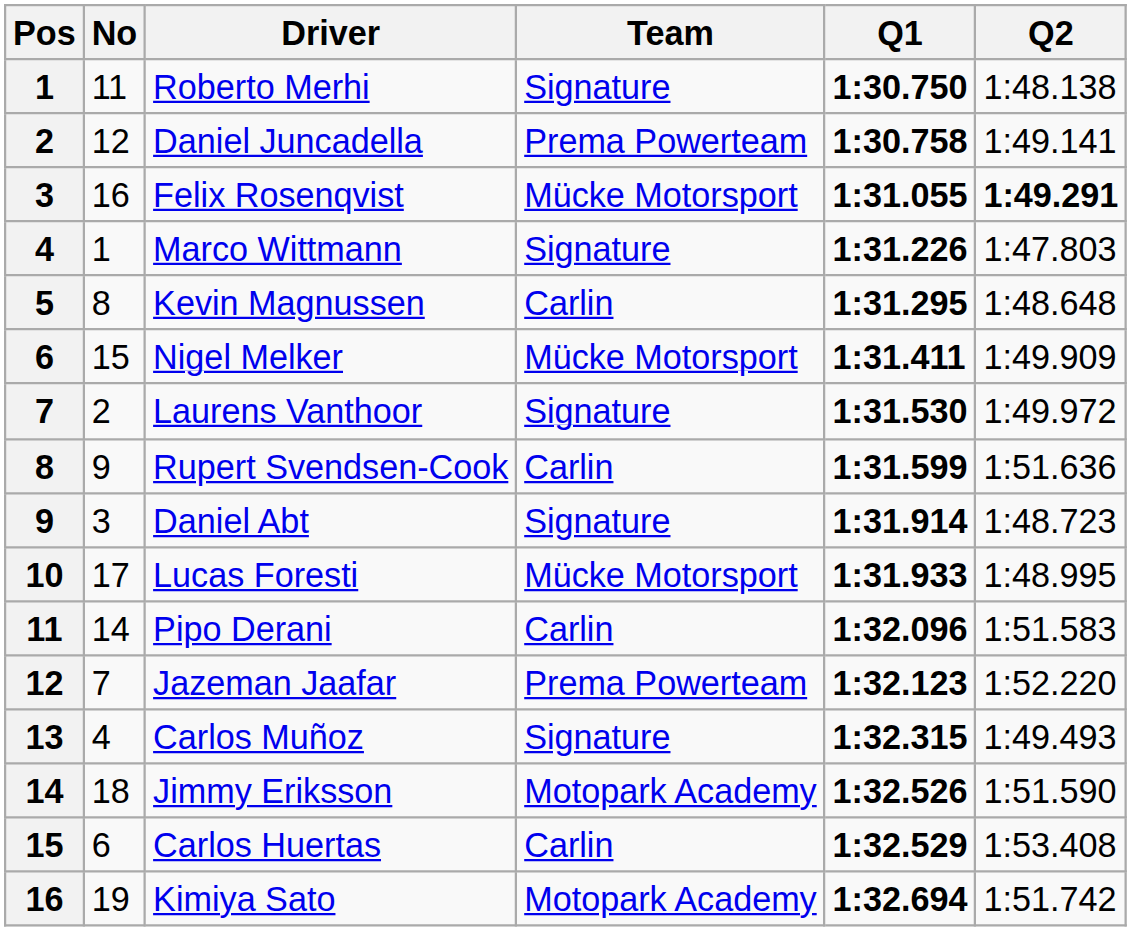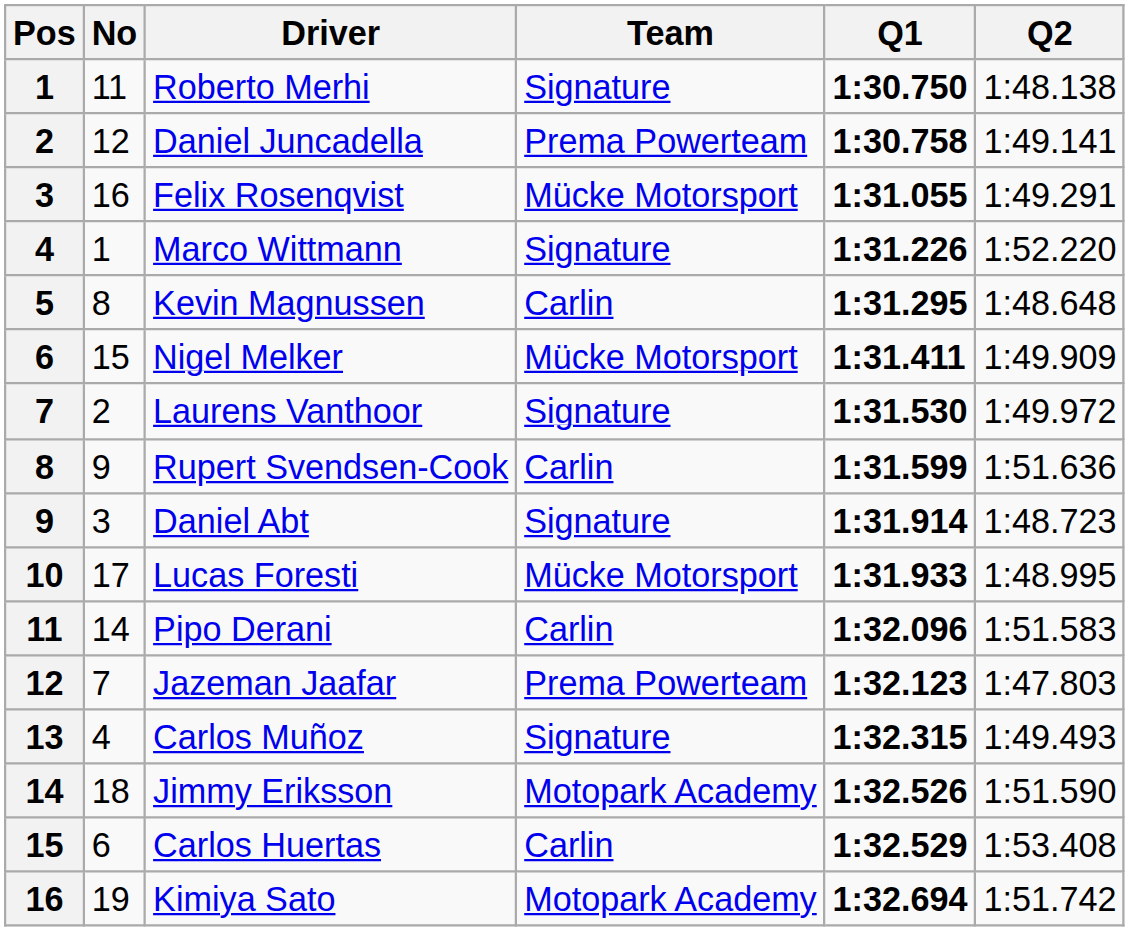Felix Rosenqvist | Q2: bold -> normal
Marco Wittmann | Q2: 1:47.803 -> 1:52.220
Jazeman Jaafar | Q2: 1:52.220 -> 1:47.803
